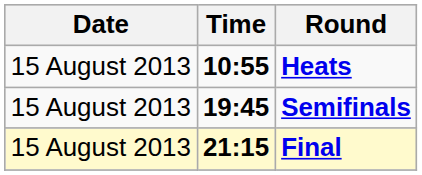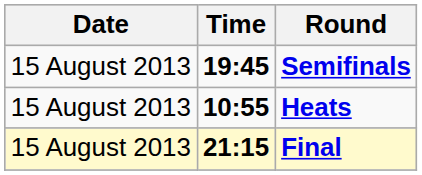rows swapped: Heats <-> Semifinals
